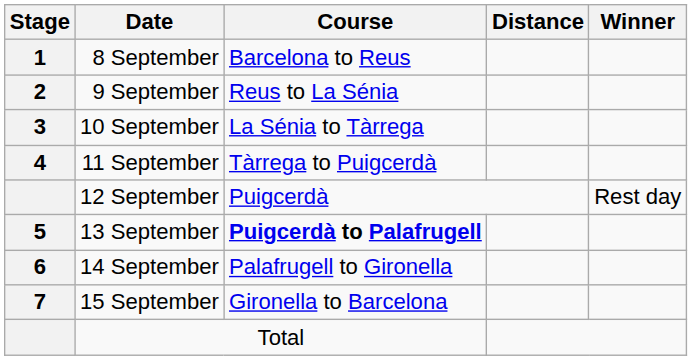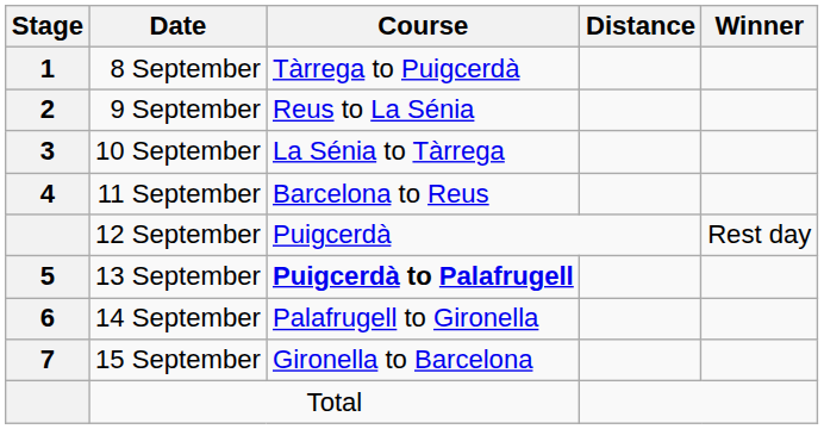8 September | Course: Barcelona to Reus -> Tàrrega to Puigcerdà
11 September | Course: Tàrrega to Puigcerdà -> Barcelona to Reus
